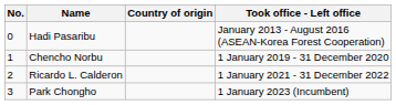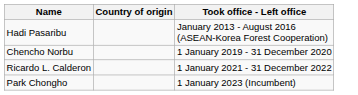- column: No. | 0 | 1 | 2 | 3
